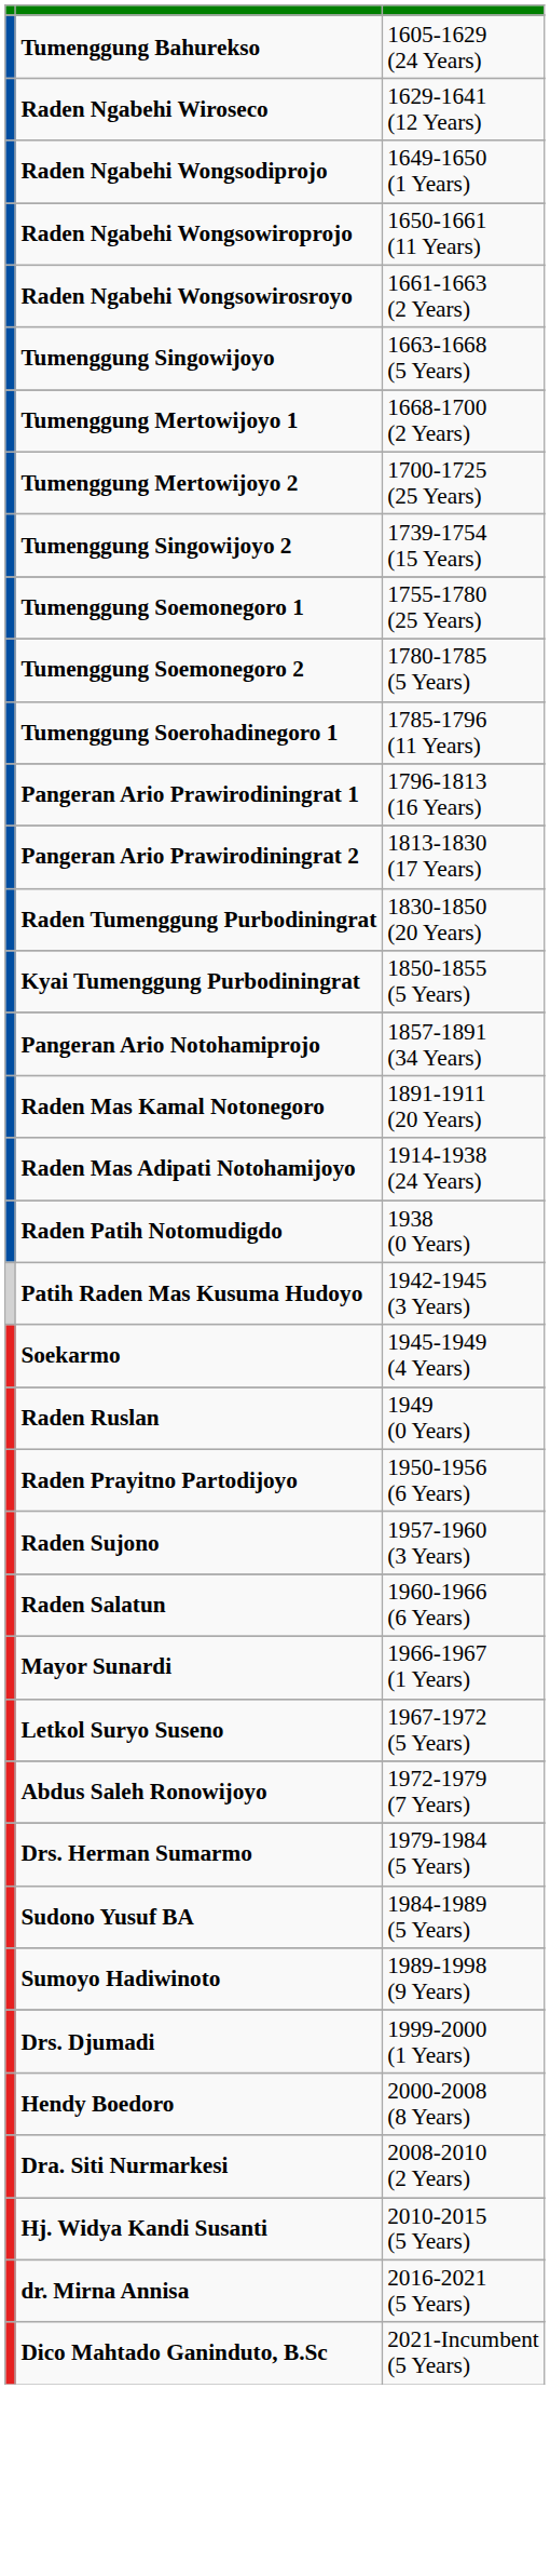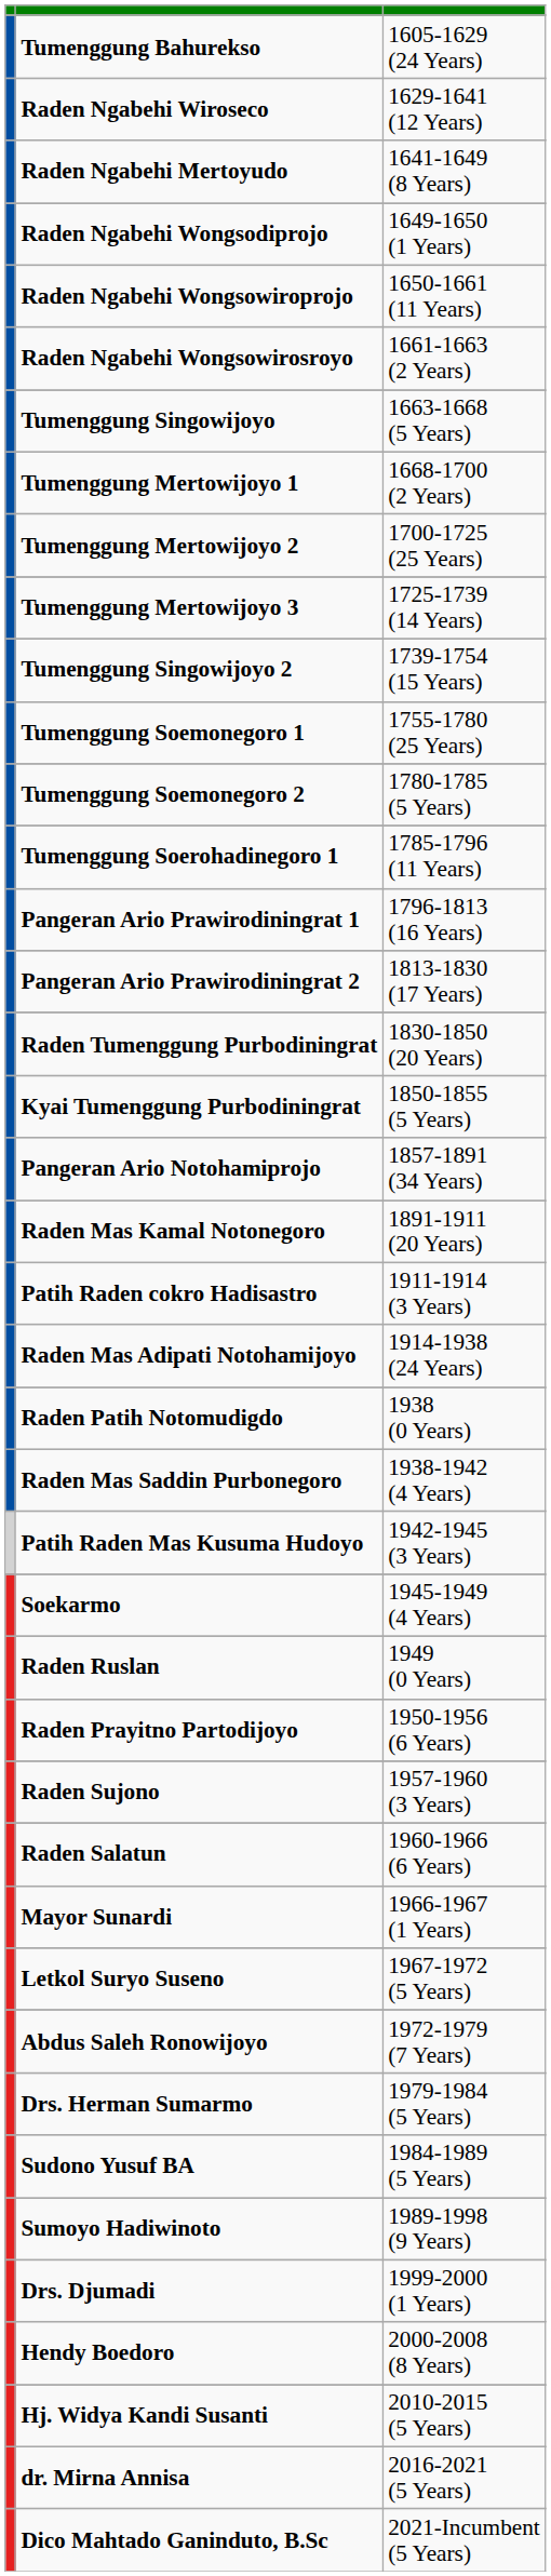+ row: Raden Ngabehi Mertoyudo | 1641-1649 (8 Years)
+ row: Tumenggung Mertowijoyo 3 | 1725-1739 (14 Years)
+ row: Patih Raden cokro Hadisastro | 1911-1914 (3 Years)
+ row: Raden Mas Saddin Purbonegoro | 1938-1942 (4 Years)
- row: Dra. Siti Nurmarkesi | 2008-2010 (2 Years)
